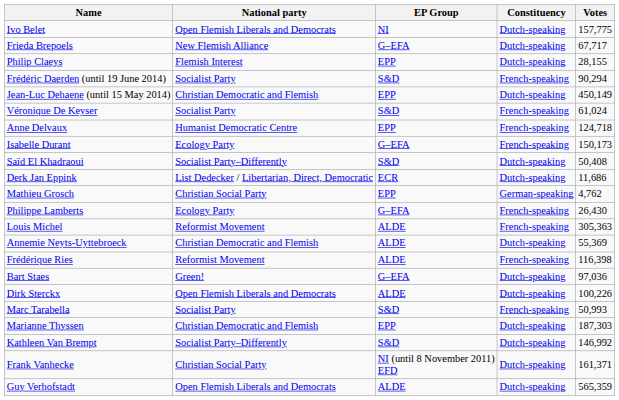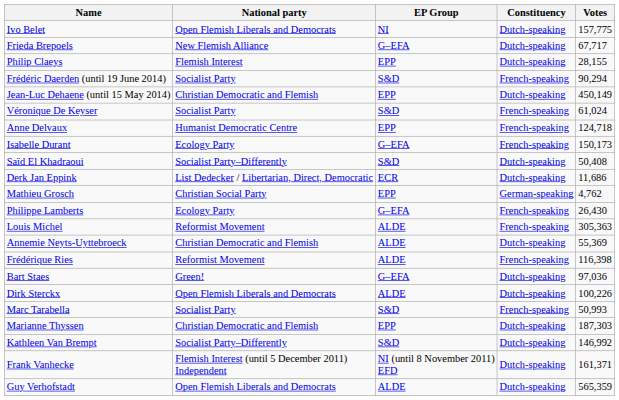Frank Vanhecke | National party: Christian Social Party -> Flemish Interest (until 5 December 2011) Independent
